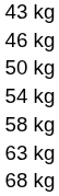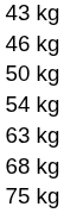- row: 58 kg
+ row: 75 kg
